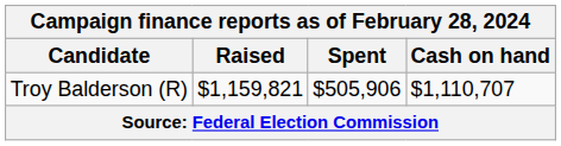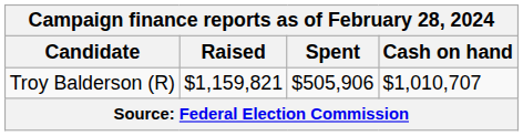Troy Balderson (R) | Cash on hand: $1,110,707 -> $1,010,707
